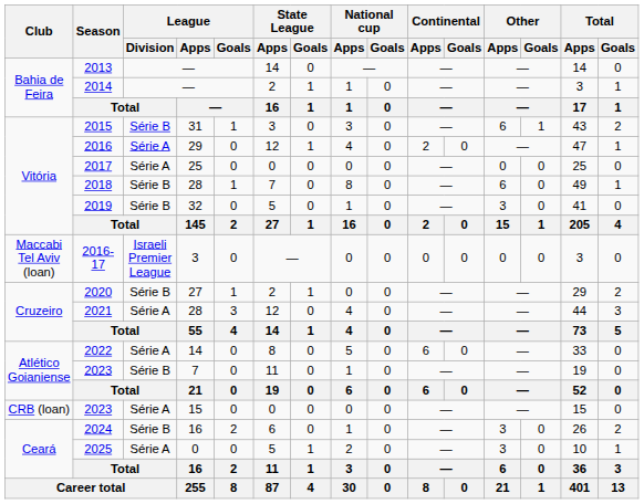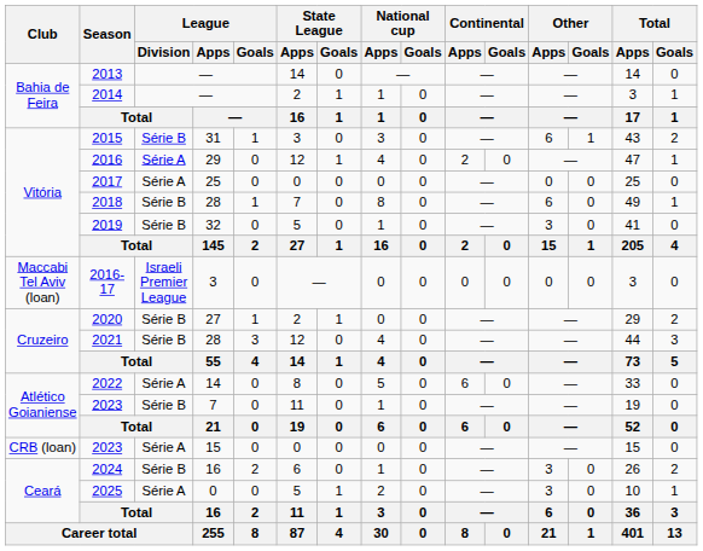2021 | League / Division: Série A -> Série B
